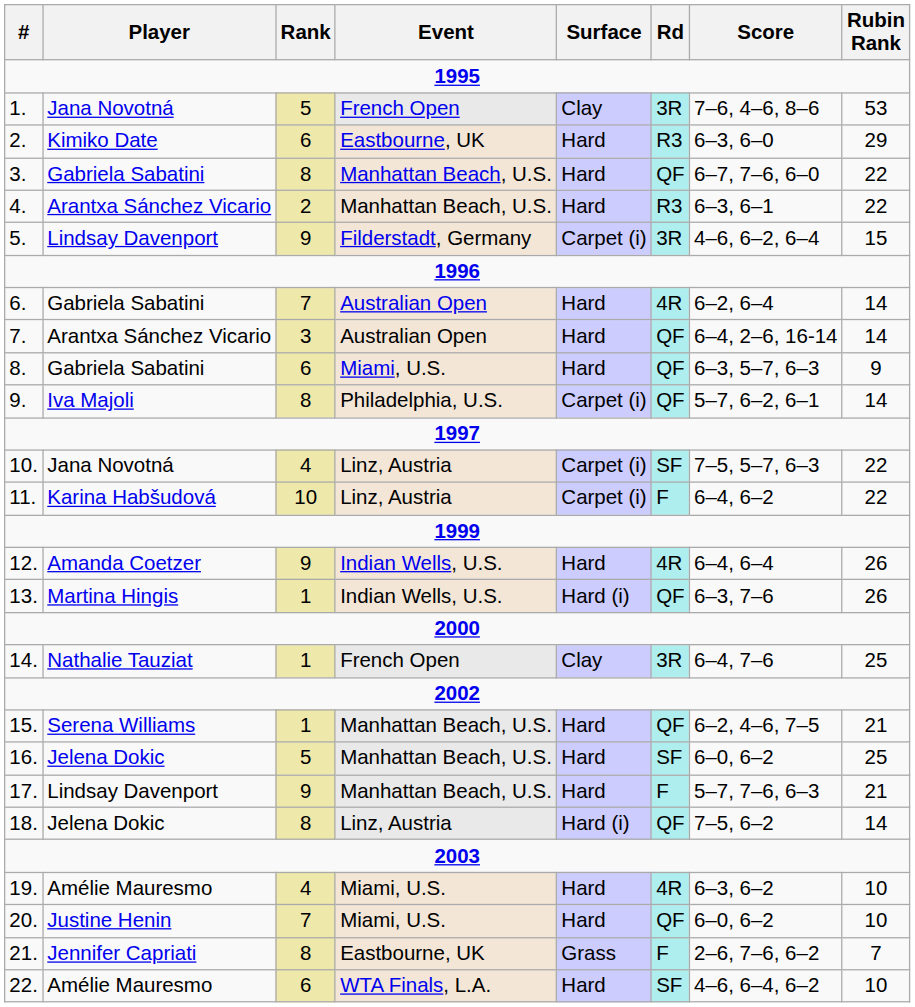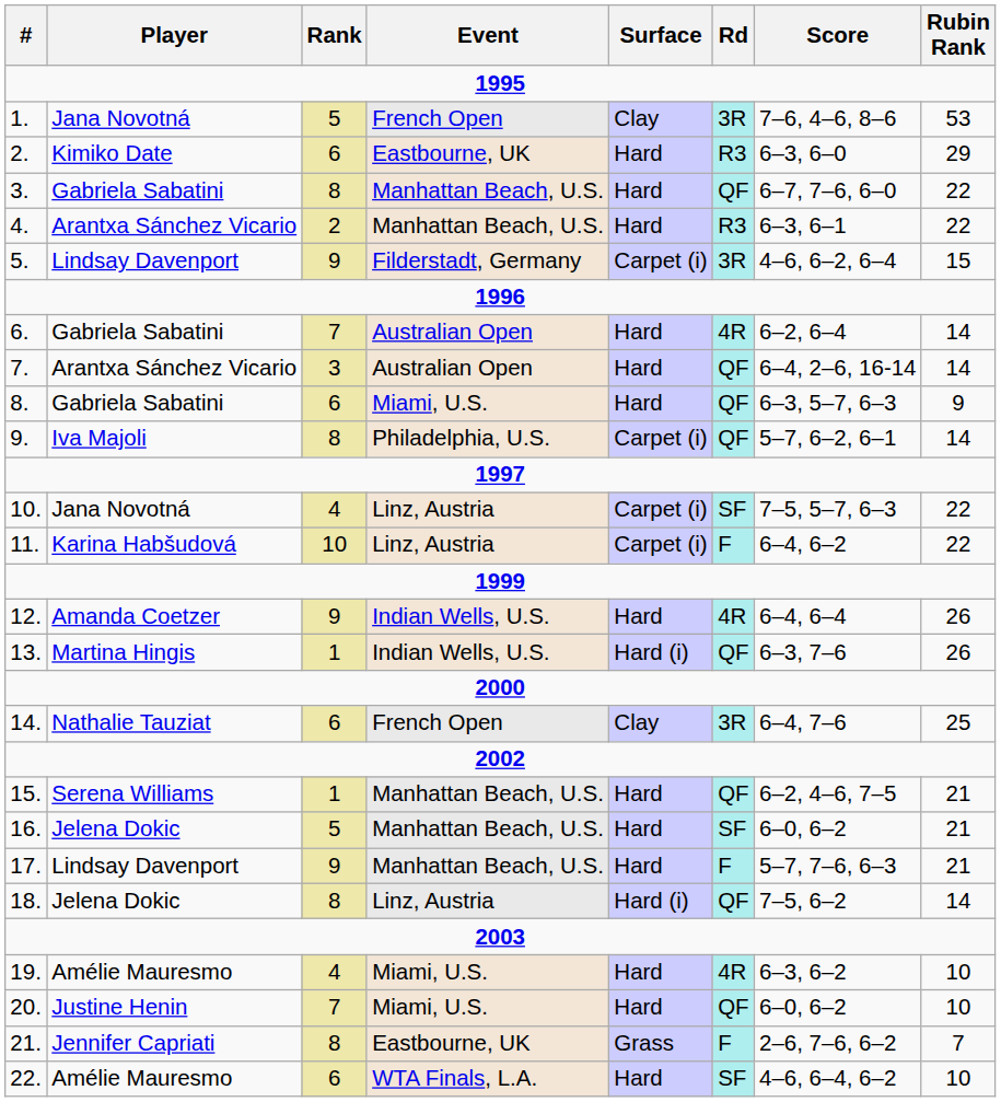14. | Rank: 1 -> 6
16. | Rubin Rank: 25 -> 21
